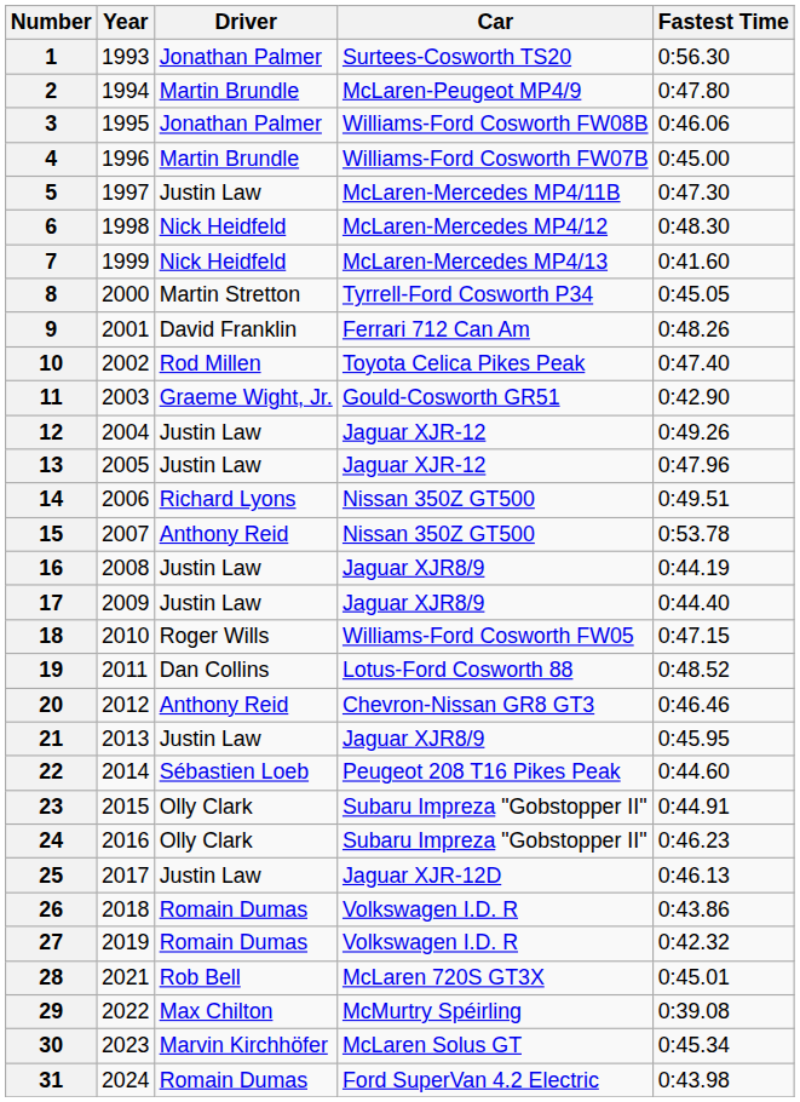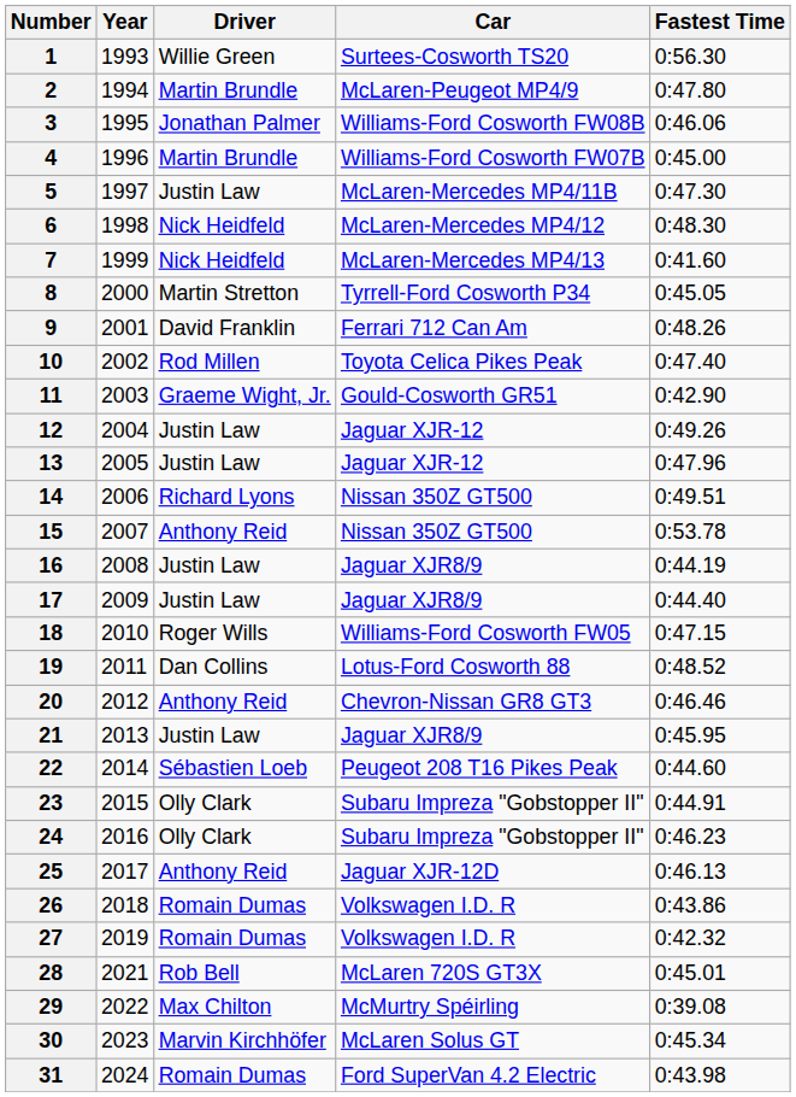1 | Driver: Jonathan Palmer -> Willie Green
25 | Driver: Justin Law -> Anthony Reid
